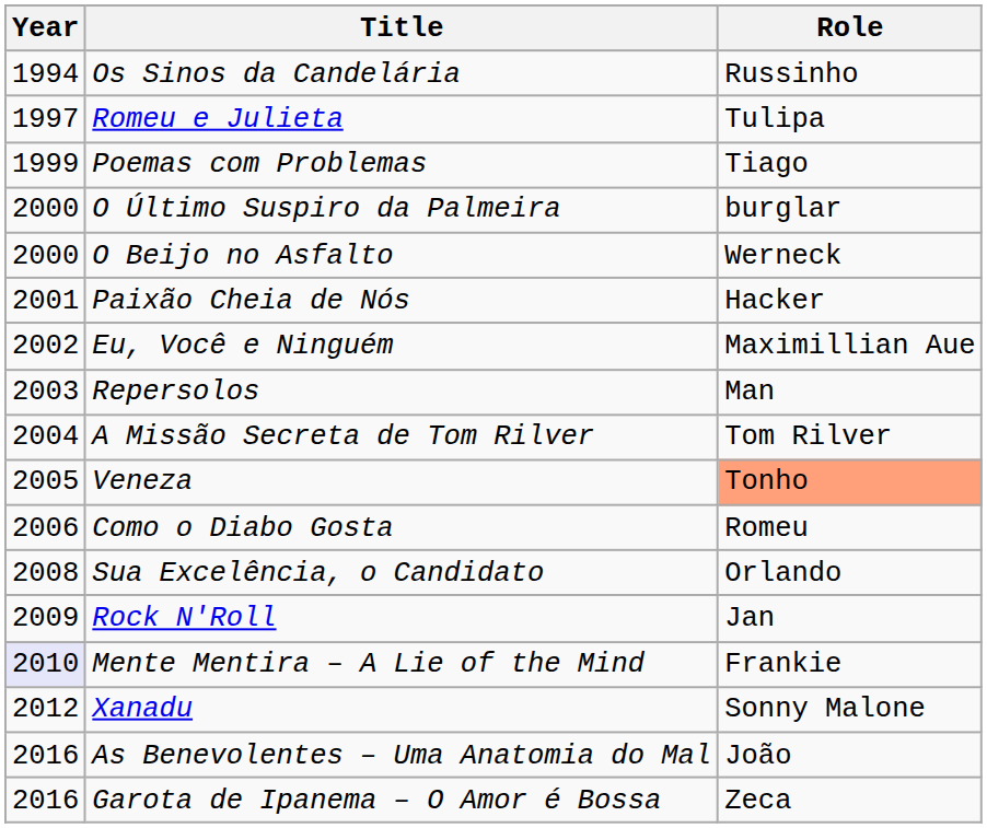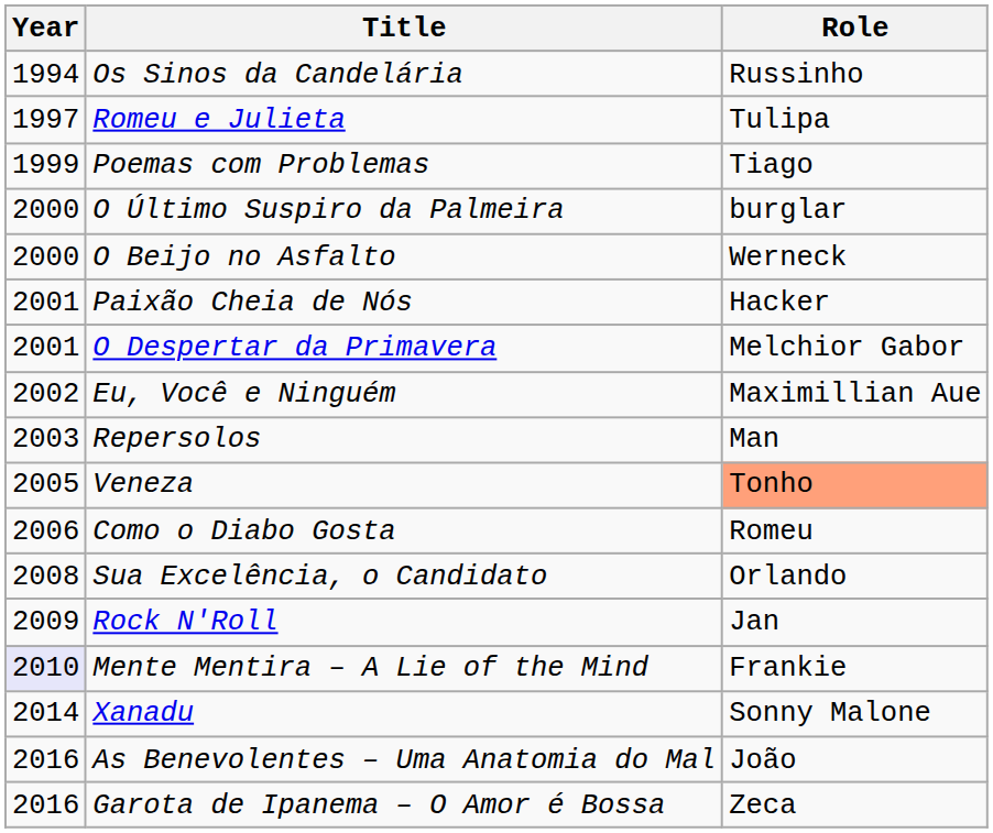+ row: 2001 | O Despertar da Primavera | Melchior Gabor
- row: 2004 | A Missão Secreta de Tom Rilver | Tom Rilver
Xanadu | Year: 2012 -> 2014
